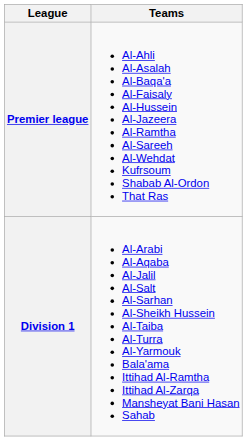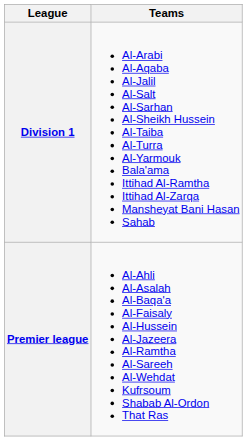rows swapped: Premier league <-> Division 1
